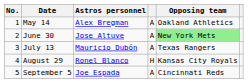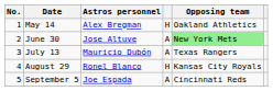May 14 | column 4: A -> H
